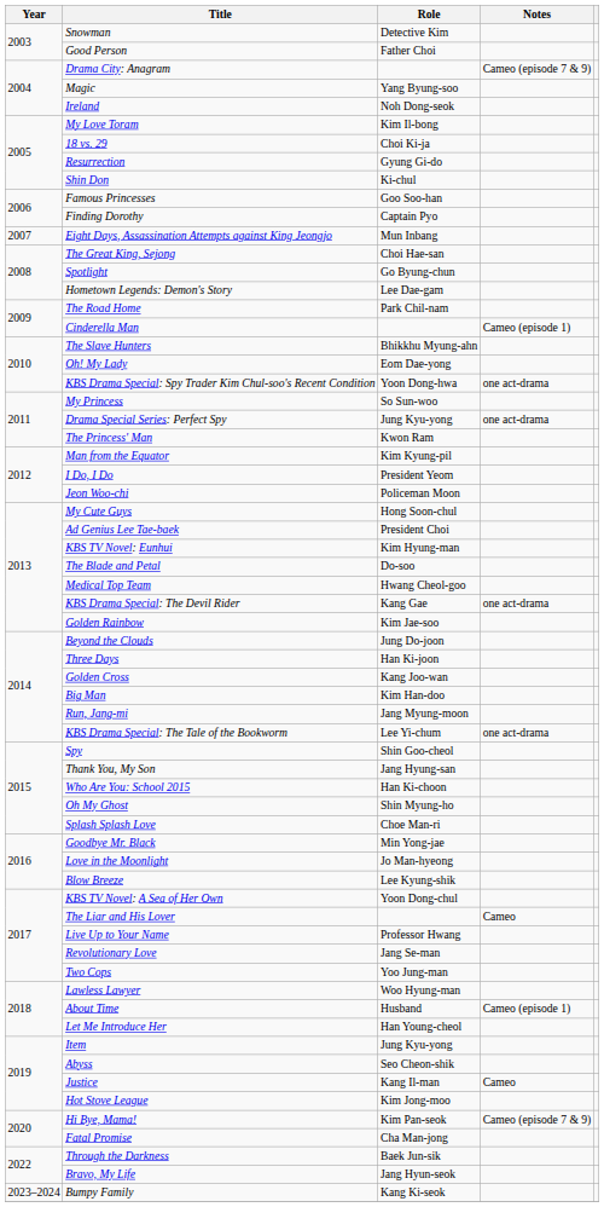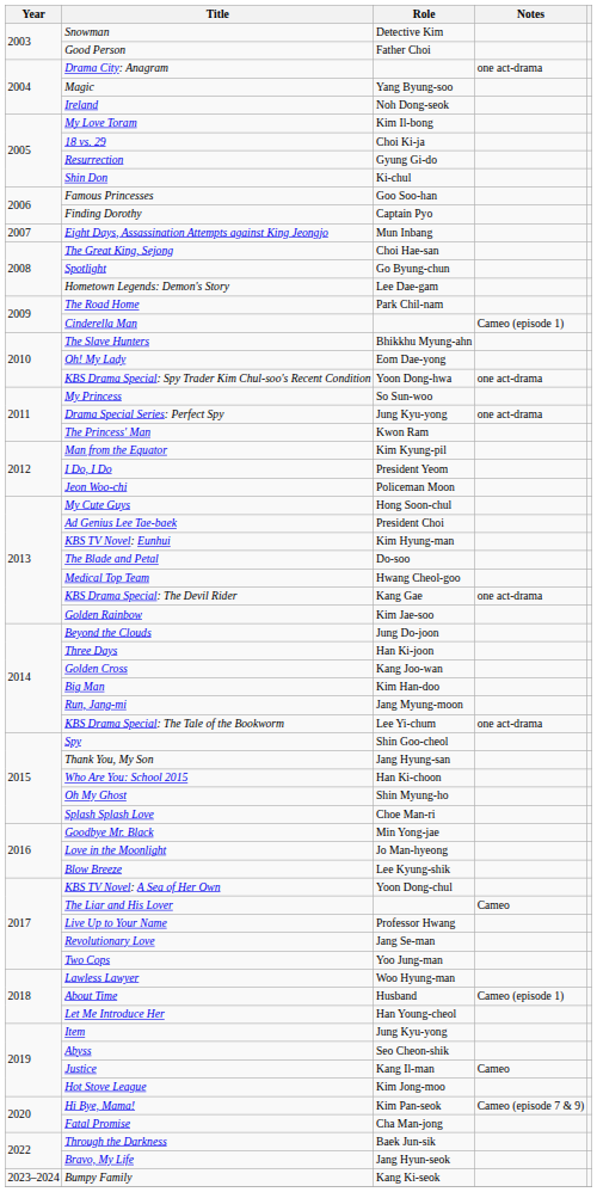Drama City: Anagram | Notes: Cameo (episode 7 & 9) -> one act-drama
